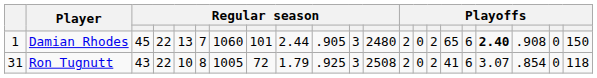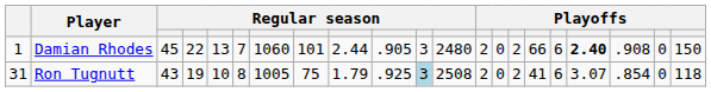Damian Rhodes | column 16: 65 -> 66
Ron Tugnutt | column 4: 22 -> 19
Ron Tugnutt | column 8: 72 -> 75
Ron Tugnutt | column 11: no background -> lightblue background
